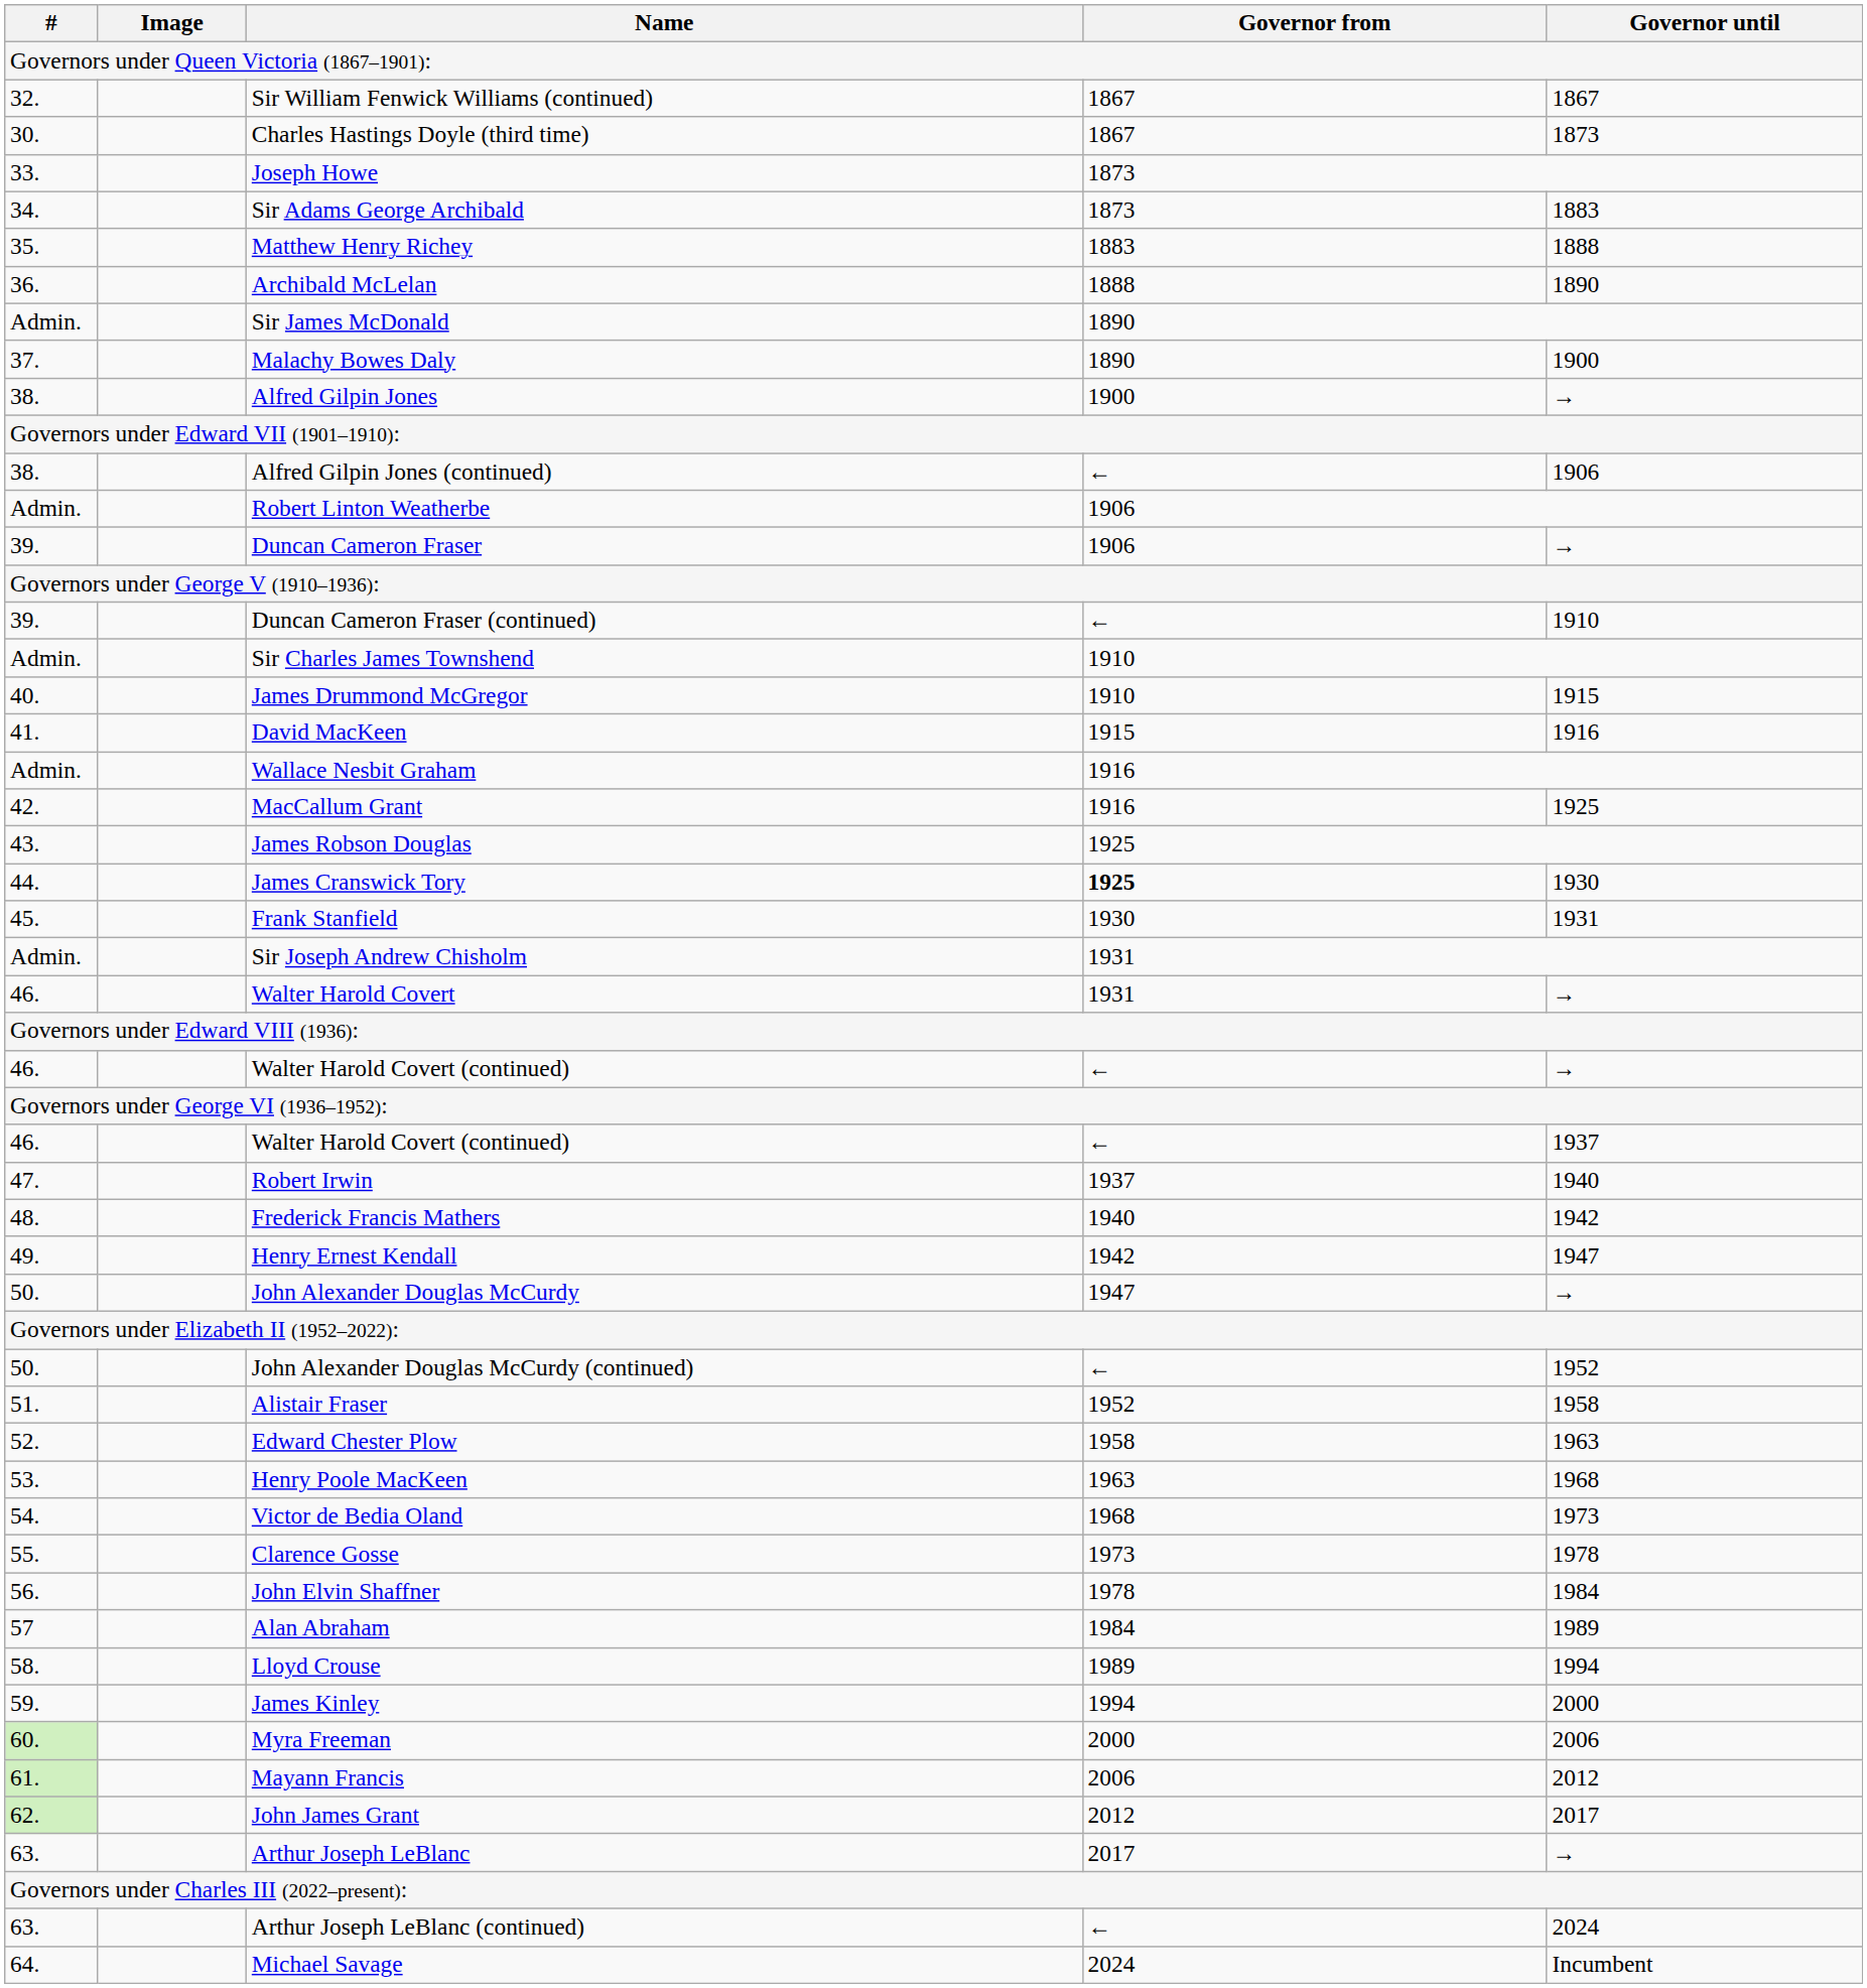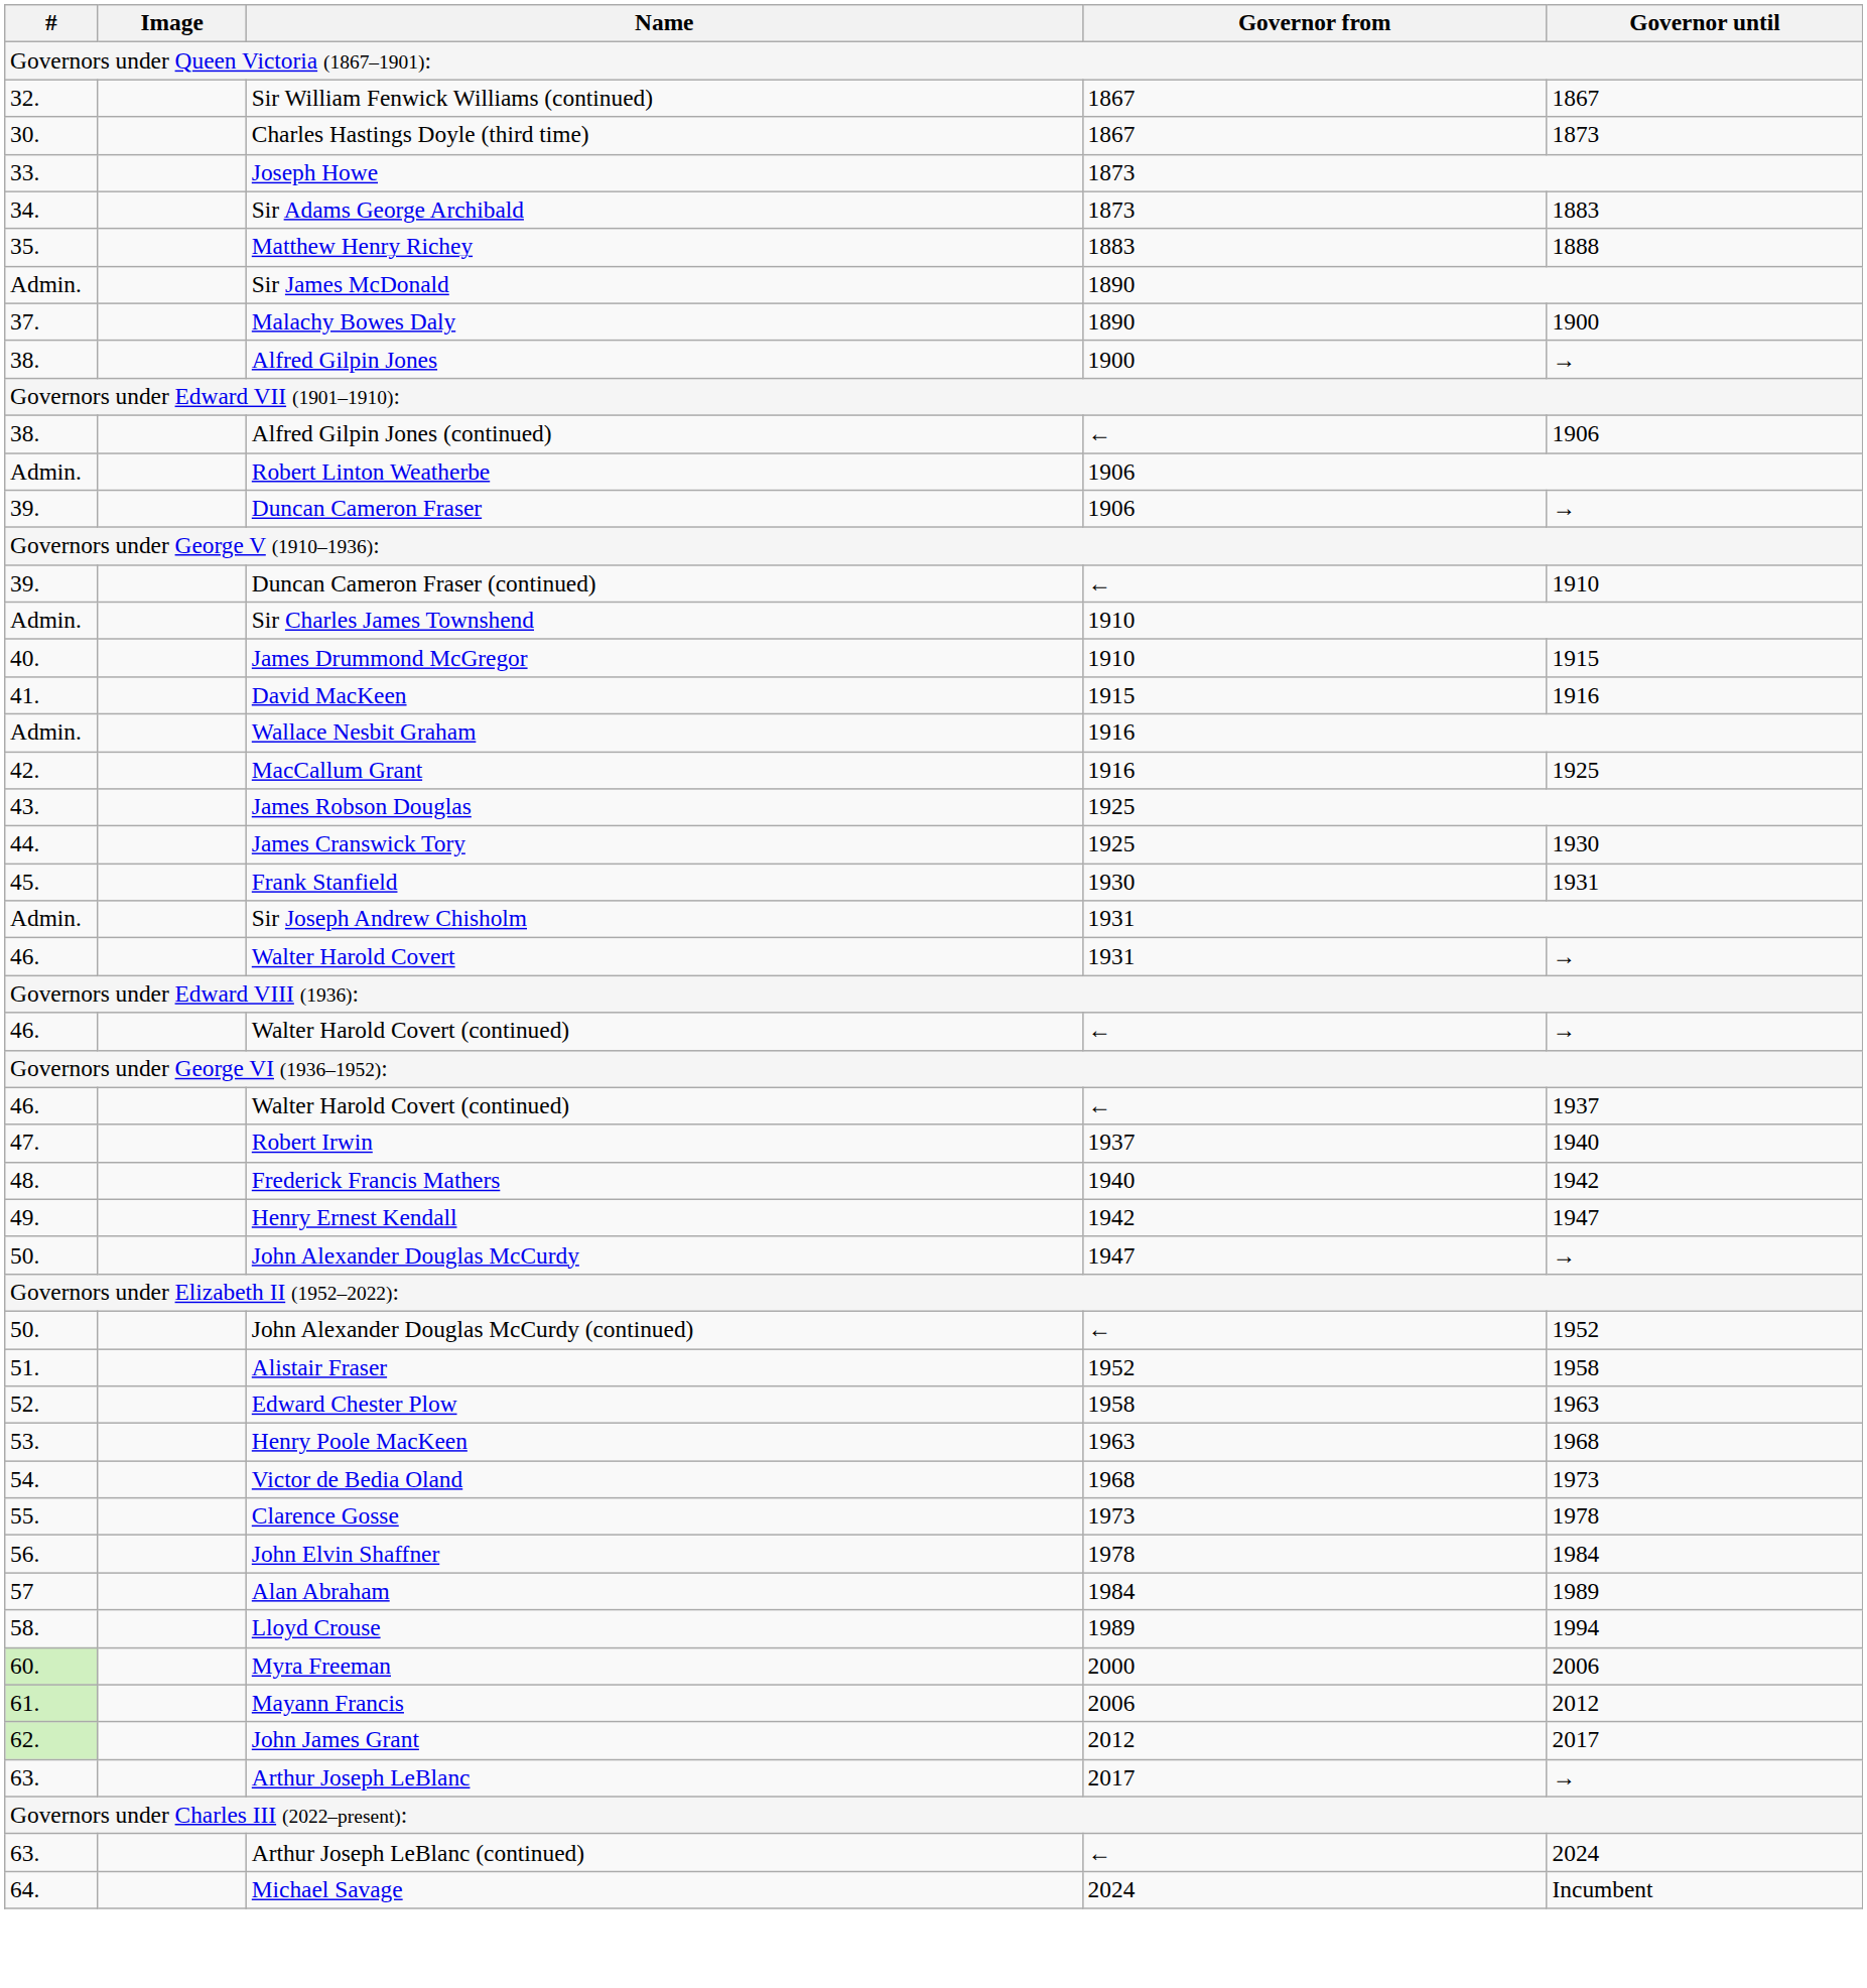- row: 36. | Archibald McLelan | 1888 | 1890
James Cranswick Tory | Governor from: bold -> normal
- row: 59. | James Kinley | 1994 | 2000
